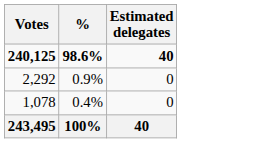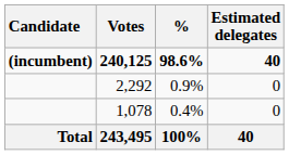+ column: Candidate | (incumbent) | Total
